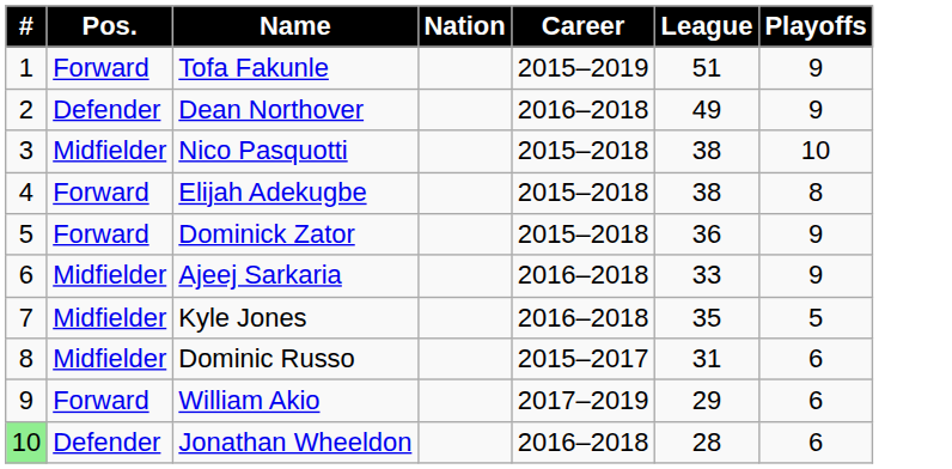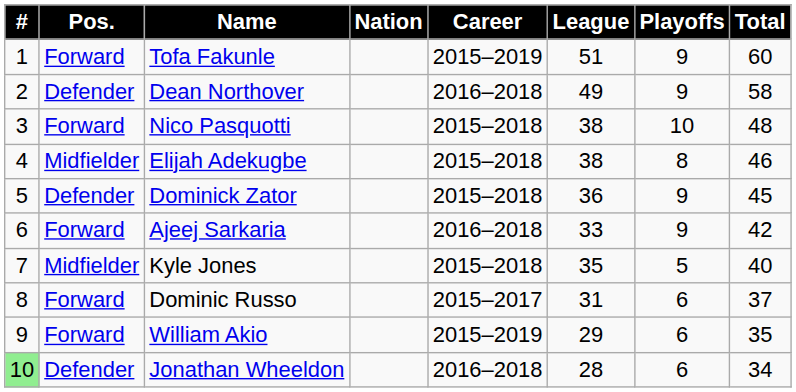+ column: Total | 60 | 58 | 48 | 46 | 45 | 42 | 40 | 37 | 35 | 34
Nico Pasquotti | Pos.: Midfielder -> Forward
Elijah Adekugbe | Pos.: Forward -> Midfielder
Dominick Zator | Pos.: Forward -> Defender
Ajeej Sarkaria | Pos.: Midfielder -> Forward
Kyle Jones | Career: 2016–2018 -> 2015–2018
Dominic Russo | Pos.: Midfielder -> Forward
William Akio | Career: 2017–2019 -> 2015–2019
